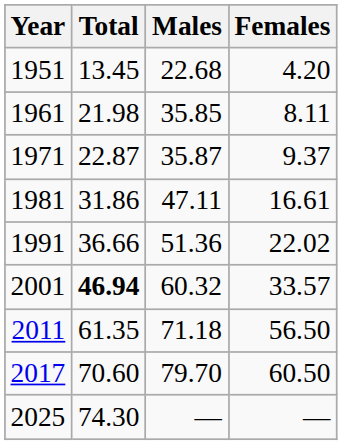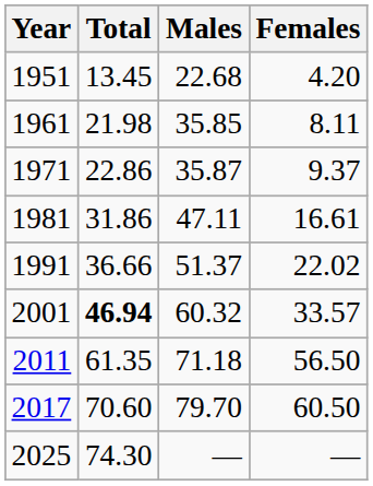1971 | Total: 22.87 -> 22.86
1991 | Males: 51.36 -> 51.37
